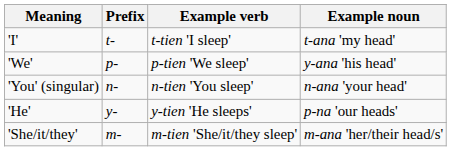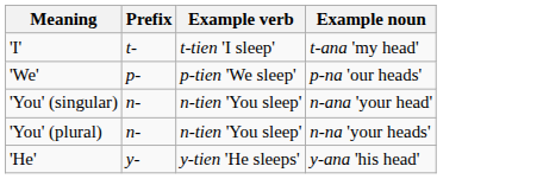'We' | Example noun: y-ana 'his head' -> p-na 'our heads'
+ row: 'You' (plural) | n- | n-tien 'You sleep' | n-na 'your heads'
'He' | Example noun: p-na 'our heads' -> y-ana 'his head'
- row: 'She/it/they' | m- | m-tien 'She/it/they sleep' | m-ana 'her/their head/s'
